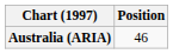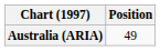Australia (ARIA) | Position: 46 -> 49
